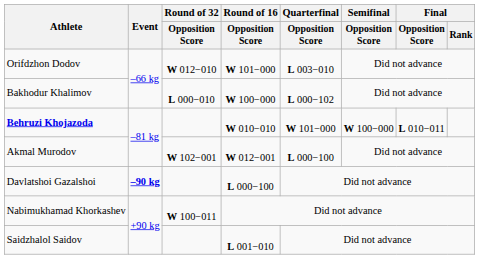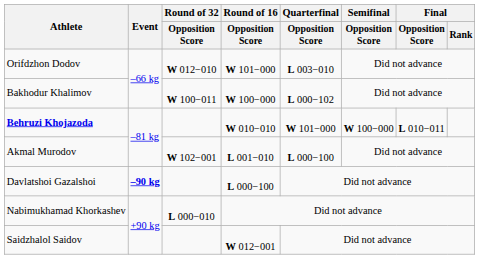Bakhodur Khalimov | Round of 32 / Opposition Score: L 000−010 -> W 100−011
Akmal Murodov | Round of 16 / Opposition Score: W 012−001 -> L 001−010
Nabimukhamad Khorkashev | Round of 32 / Opposition Score: W 100−011 -> L 000−010
Saidzhalol Saidov | Round of 16 / Opposition Score: L 001−010 -> W 012−001
